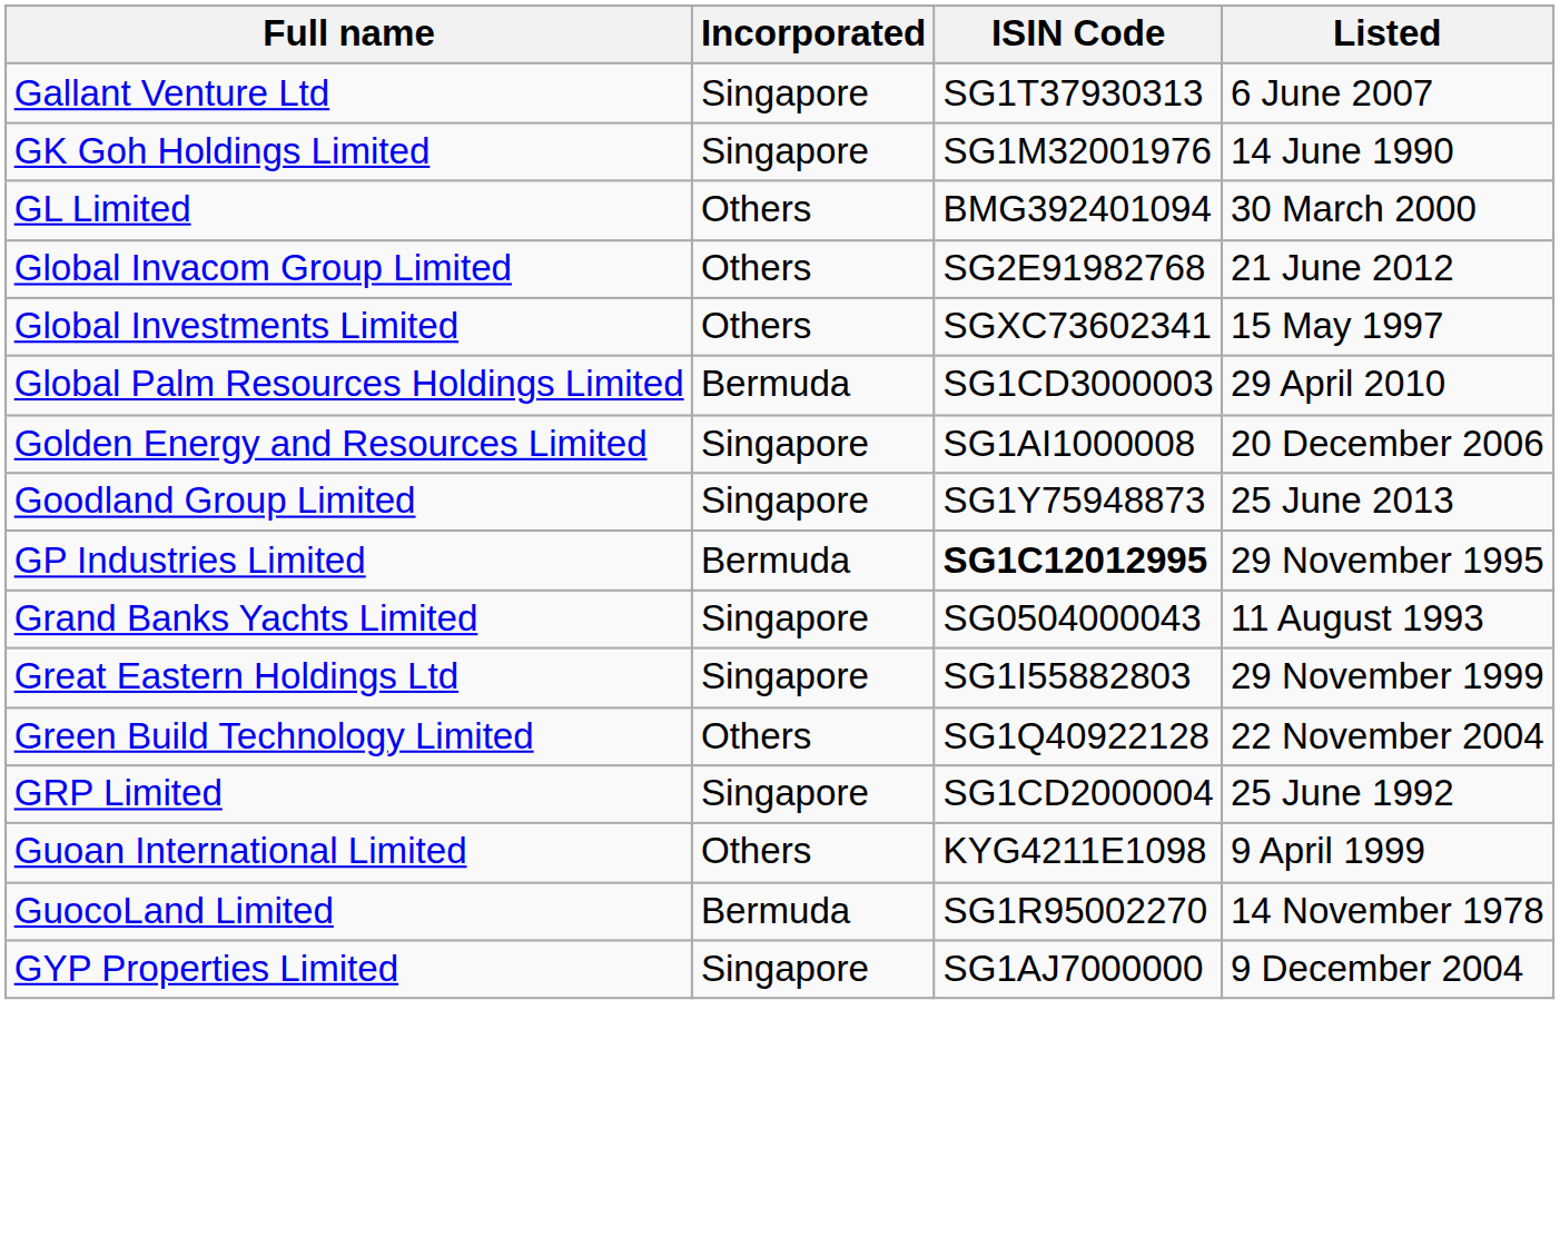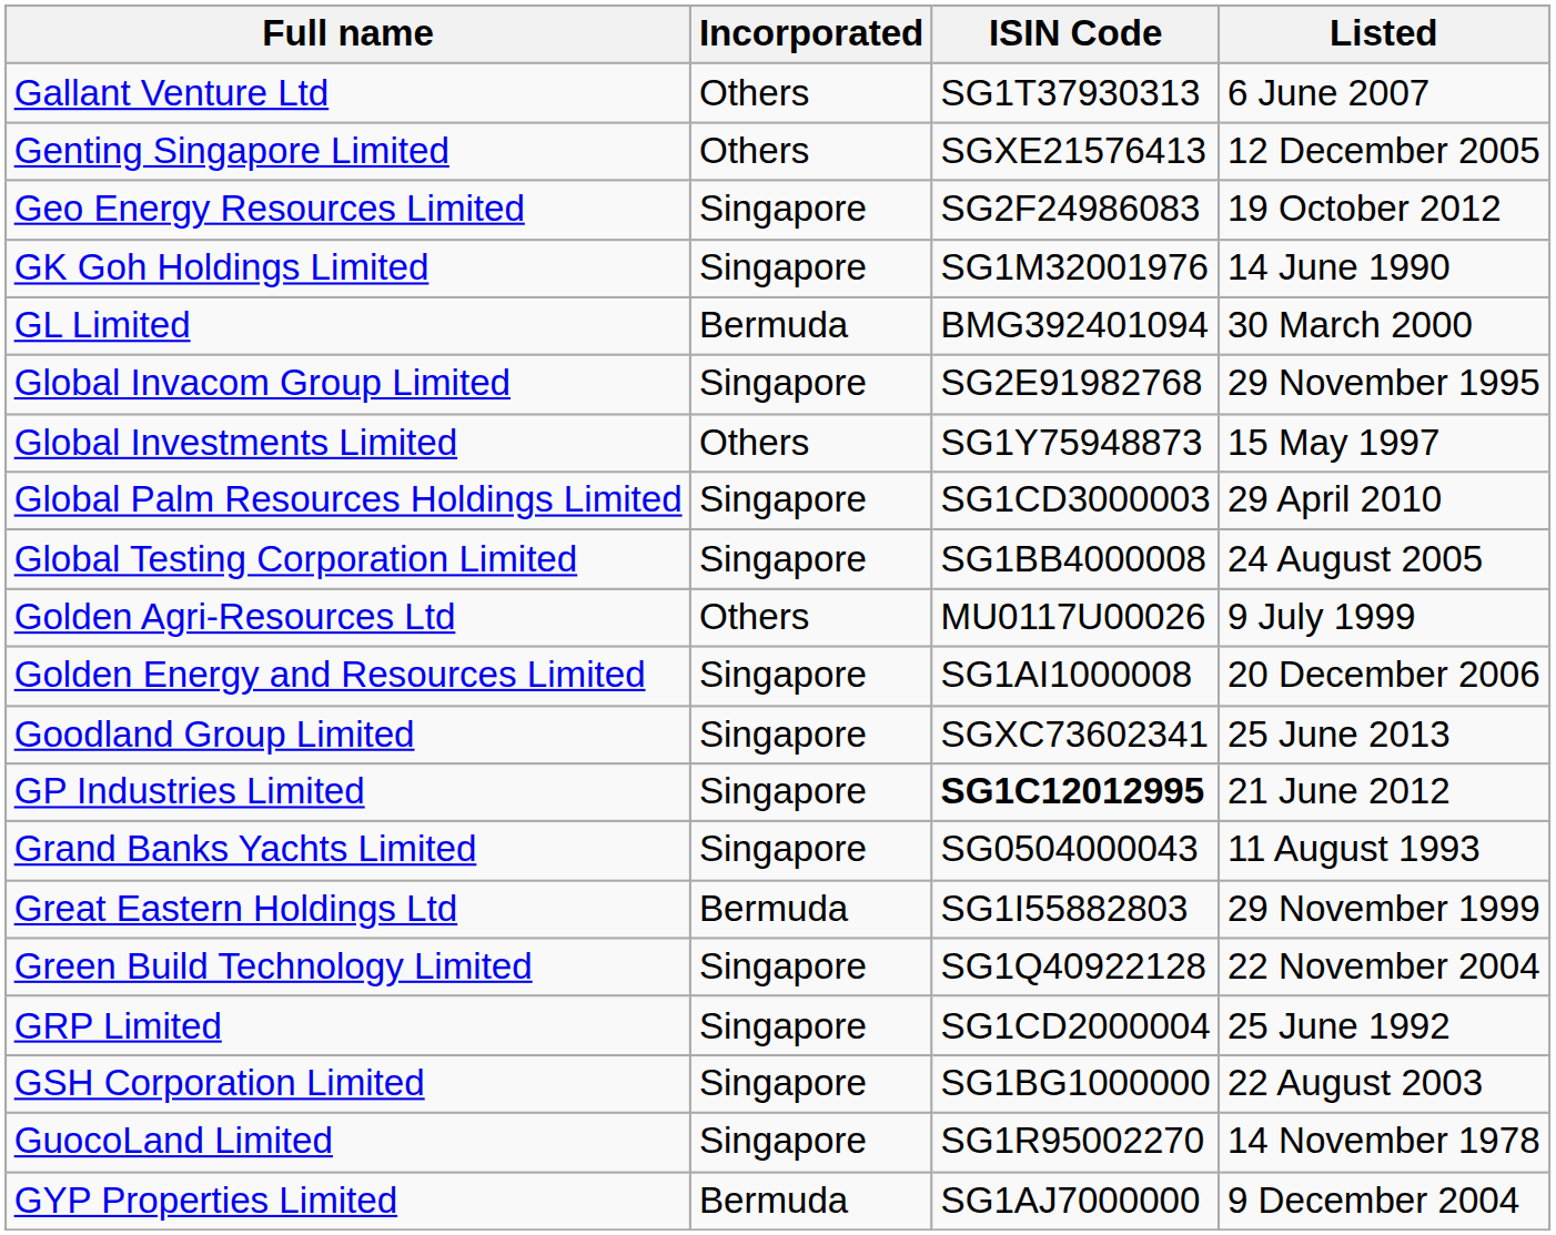Gallant Venture Ltd | Incorporated: Singapore -> Others
+ row: Genting Singapore Limited | Others | SGXE21576413 | 12 December 2005
+ row: Geo Energy Resources Limited | Singapore | SG2F24986083 | 19 October 2012
GL Limited | Incorporated: Others -> Bermuda
Global Invacom Group Limited | Incorporated: Others -> Singapore
Global Invacom Group Limited | Listed: 21 June 2012 -> 29 November 1995
Global Investments Limited | ISIN Code: SGXC73602341 -> SG1Y75948873
Global Palm Resources Holdings Limited | Incorporated: Bermuda -> Singapore
+ row: Global Testing Corporation Limited | Singapore | SG1BB4000008 | 24 August 2005
+ row: Golden Agri-Resources Ltd | Others | MU0117U00026 | 9 July 1999
Goodland Group Limited | ISIN Code: SG1Y75948873 -> SGXC73602341
GP Industries Limited | Incorporated: Bermuda -> Singapore
GP Industries Limited | Listed: 29 November 1995 -> 21 June 2012
Great Eastern Holdings Ltd | Incorporated: Singapore -> Bermuda
Green Build Technology Limited | Incorporated: Others -> Singapore
+ row: GSH Corporation Limited | Singapore | SG1BG1000000 | 22 August 2003
- row: Guoan International Limited | Others | KYG4211E1098 | 9 April 1999
GuocoLand Limited | Incorporated: Bermuda -> Singapore
GYP Properties Limited | Incorporated: Singapore -> Bermuda
